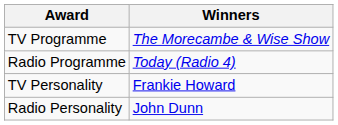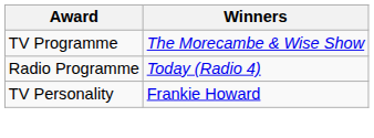- row: Radio Personality | John Dunn
